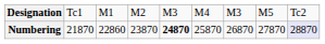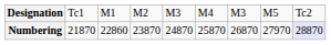Numbering | column 5: bold -> normal
Numbering | column 8: 27870 -> 27970
